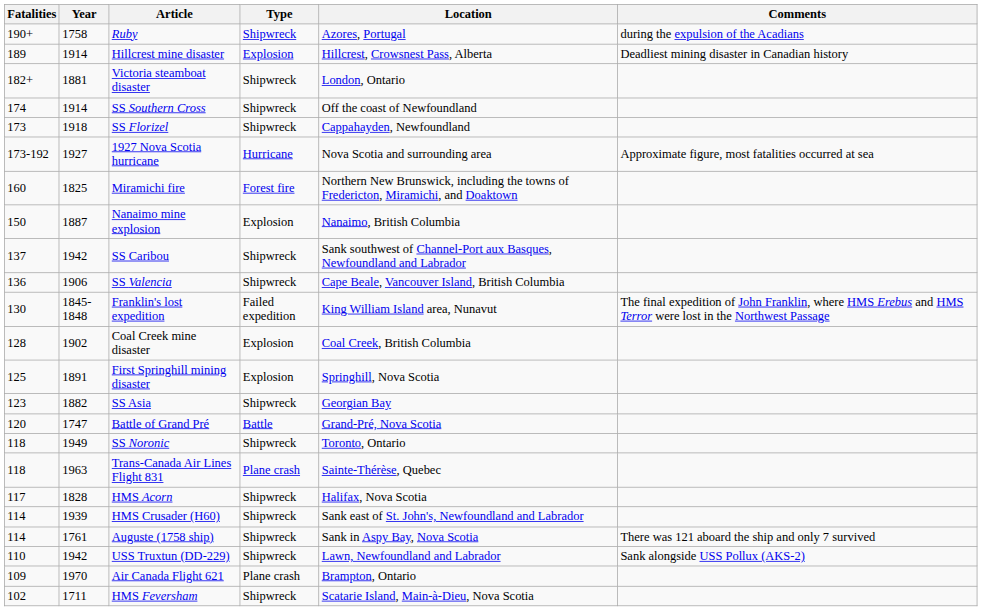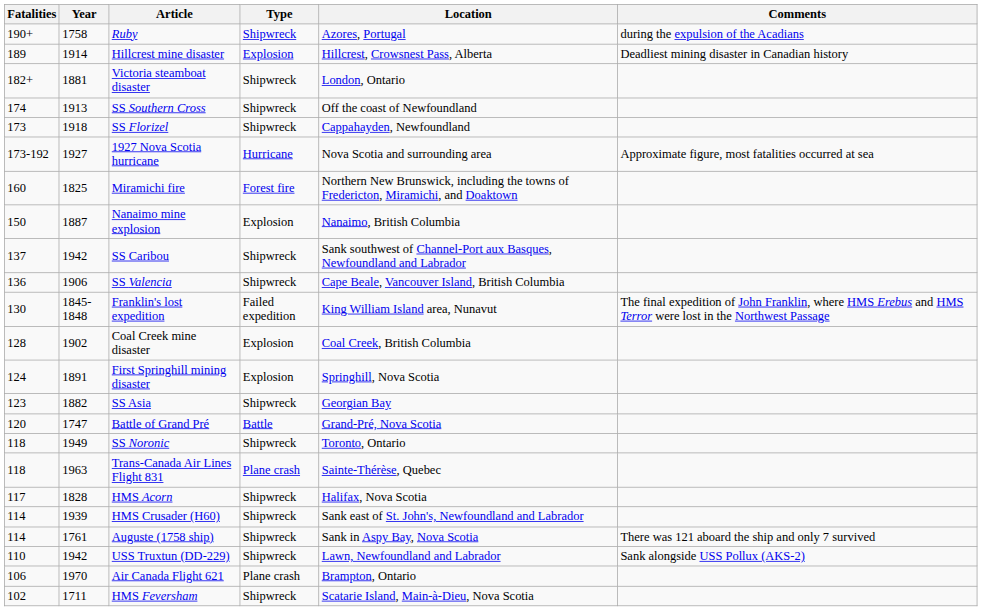SS Southern Cross | Year: 1914 -> 1913
First Springhill mining disaster | Fatalities: 125 -> 124
Air Canada Flight 621 | Fatalities: 109 -> 106
